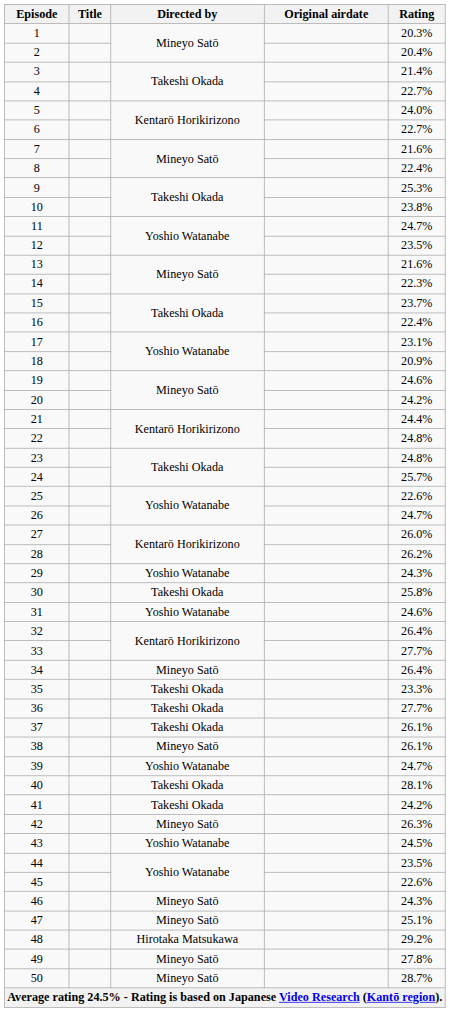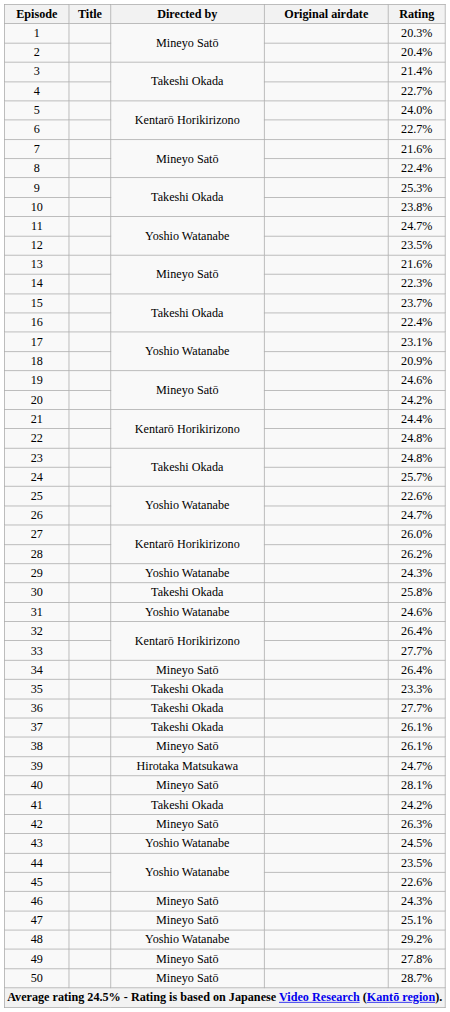39 | Directed by: Yoshio Watanabe -> Hirotaka Matsukawa
40 | Directed by: Takeshi Okada -> Mineyo Satō
48 | Directed by: Hirotaka Matsukawa -> Yoshio Watanabe
